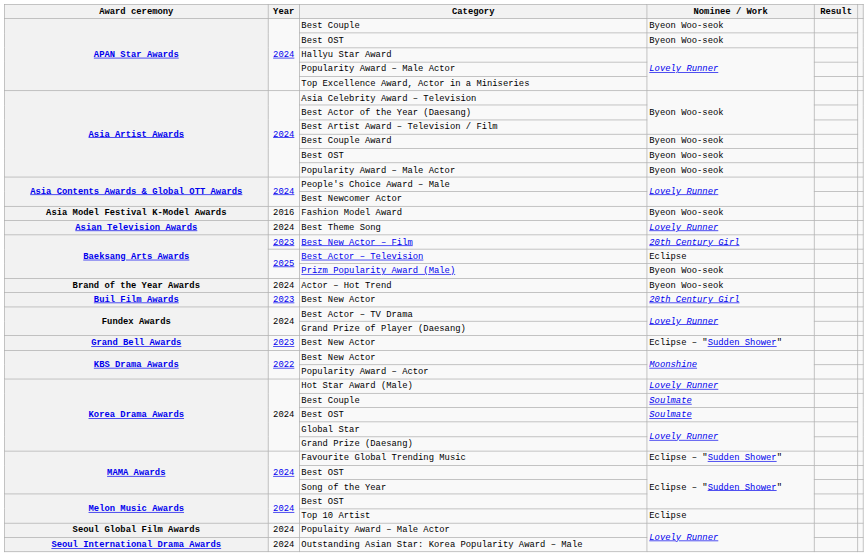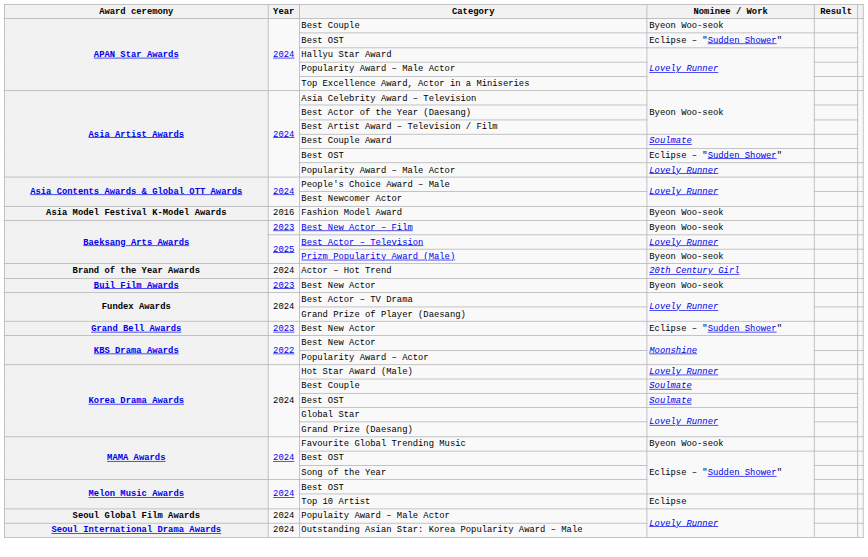APAN Star Awards / Best OST | Nominee / Work: Byeon Woo-seok -> Eclipse – "Sudden Shower"
Best Couple Award | Nominee / Work: Byeon Woo-seok -> Soulmate
Asia Artist Awards / Best OST | Nominee / Work: Byeon Woo-seok -> Eclipse – "Sudden Shower"
Asia Artist Awards / Popularity Award – Male Actor | Nominee / Work: Byeon Woo-seok -> Lovely Runner
- row: Asian Television Awards | 2024 | Best Theme Song | Lovely Runner
Best New Actor – Film | Nominee / Work: 20th Century Girl -> Byeon Woo-seok
Best Actor – Television | Nominee / Work: Eclipse -> Lovely Runner
Actor – Hot Trend | Nominee / Work: Byeon Woo-seok -> 20th Century Girl
Buil Film Awards / Best New Actor | Nominee / Work: 20th Century Girl -> Byeon Woo-seok
Favourite Global Trending Music | Nominee / Work: Eclipse – "Sudden Shower" -> Byeon Woo-seok
